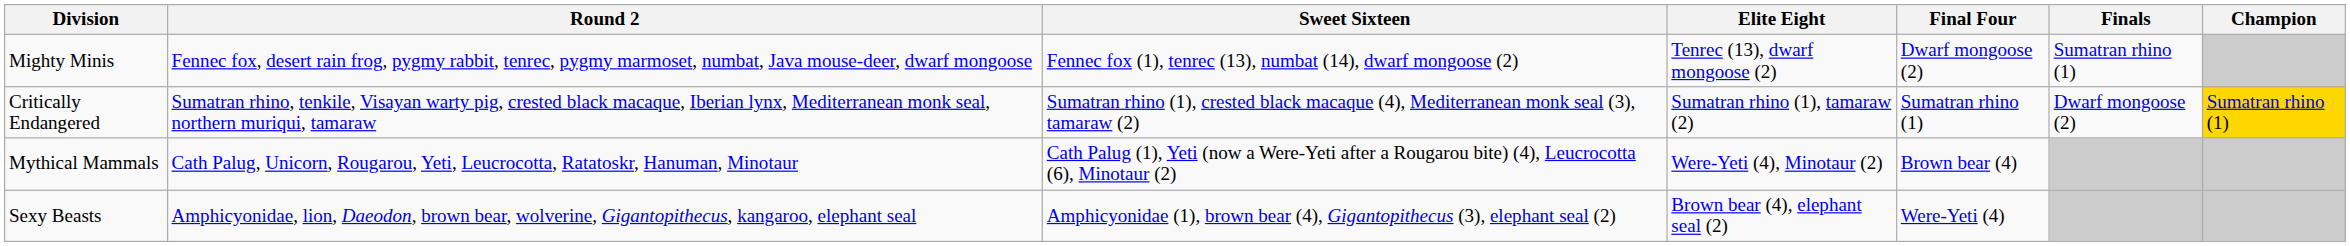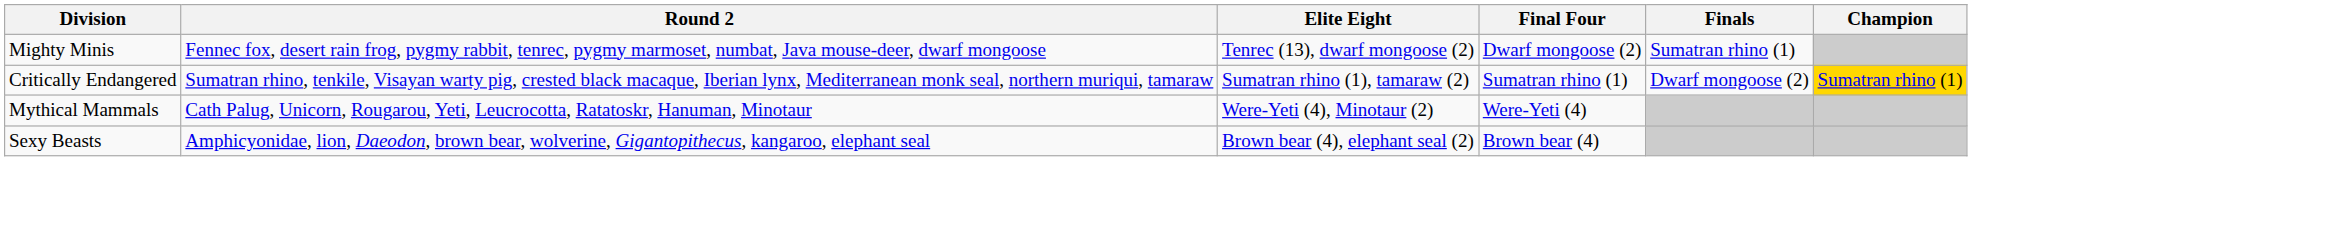- column: Sweet Sixteen | Fennec fox (1), tenrec (13), numbat (14), dwarf mongoose (2) | Sumatran rhino (1), crested black macaque (4), Mediterranean monk seal (3), tamaraw (2) | Cath Palug (1), Yeti (now a Were-Yeti after a Rougarou bite) (4), Leucrocotta (6), Minotaur (2) | Amphicyonidae (1), brown bear (4), Gigantopithecus (3), elephant seal (2)
Mythical Mammals | Final Four: Brown bear (4) -> Were-Yeti (4)
Sexy Beasts | Final Four: Were-Yeti (4) -> Brown bear (4)
